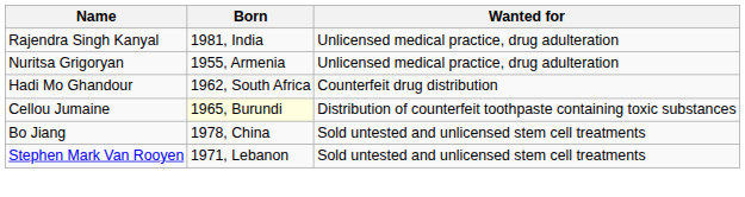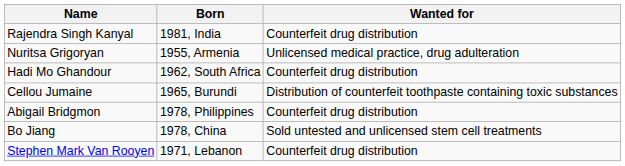Rajendra Singh Kanyal | Wanted for: Unlicensed medical practice, drug adulteration -> Counterfeit drug distribution
Cellou Jumaine | Born: lightyellow background -> no background
+ row: Abigail Bridgmon | 1978, Philippines | Counterfeit drug distribution
Stephen Mark Van Rooyen | Wanted for: Sold untested and unlicensed stem cell treatments -> Counterfeit drug distribution
